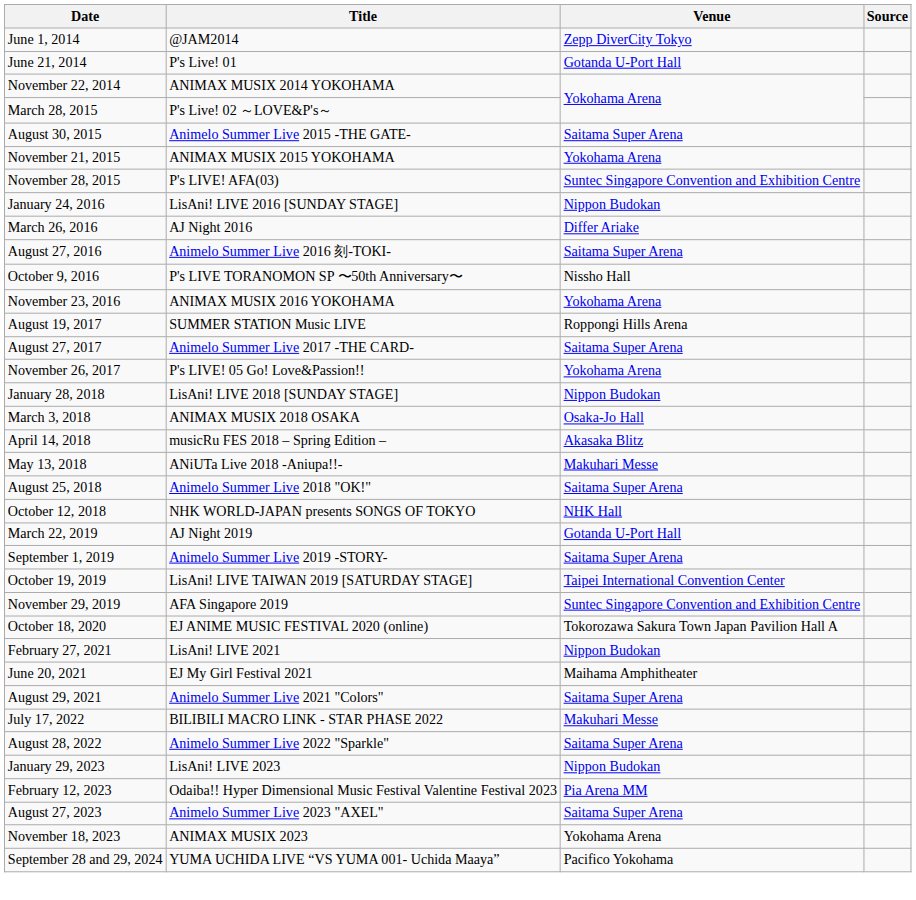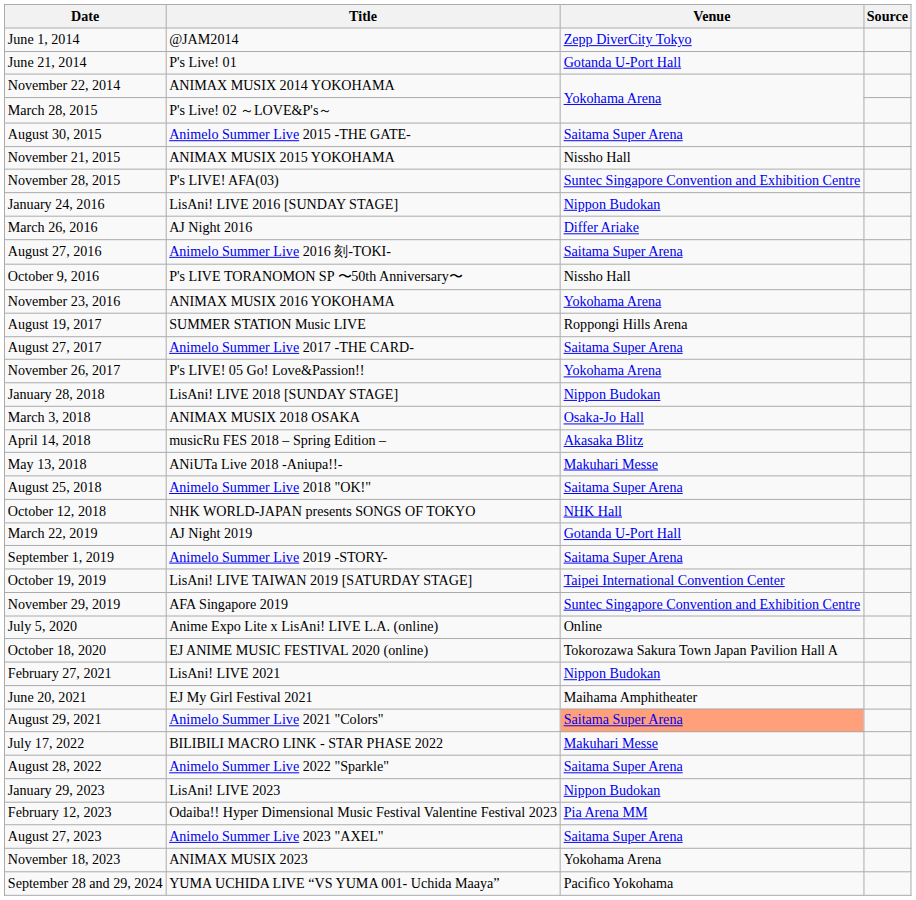November 21, 2015 | Venue: Yokohama Arena -> Nissho Hall
+ row: July 5, 2020 | Anime Expo Lite x LisAni! LIVE L.A. (online) | Online
August 29, 2021 | Venue: no background -> lightsalmon background
